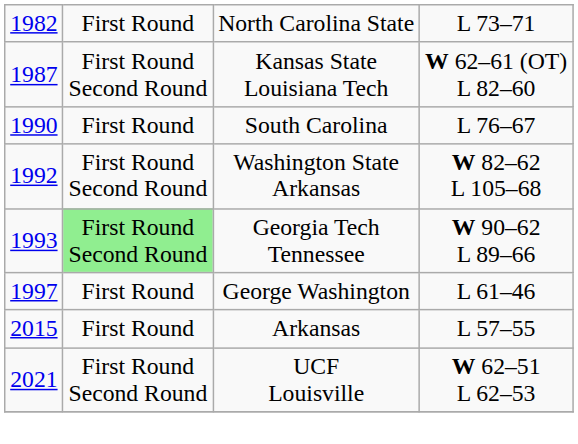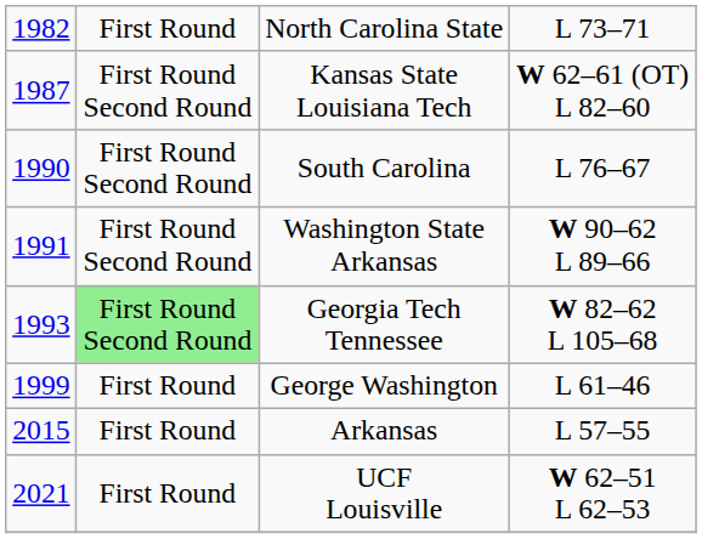South Carolina | column 2: First Round -> First Round Second Round
Washington State Arkansas | column 1: 1992 -> 1991
Washington State Arkansas | column 4: W 82–62 L 105–68 -> W 90–62 L 89–66
Georgia Tech Tennessee | column 4: W 90–62 L 89–66 -> W 82–62 L 105–68
George Washington | column 1: 1997 -> 1999
UCF Louisville | column 2: First Round Second Round -> First Round
